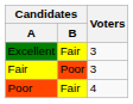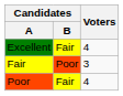Excellent | Voters: 3 -> 4
